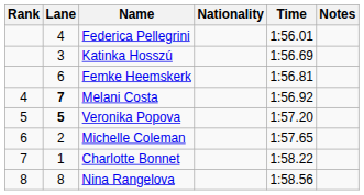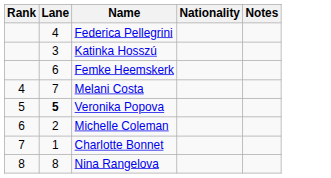- column: Time | 1:56.01 | 1:56.69 | 1:56.81 | 1:56.92 | 1:57.20 | 1:57.65 | 1:58.22 | 1:58.56
Melani Costa | Lane: bold -> normal
